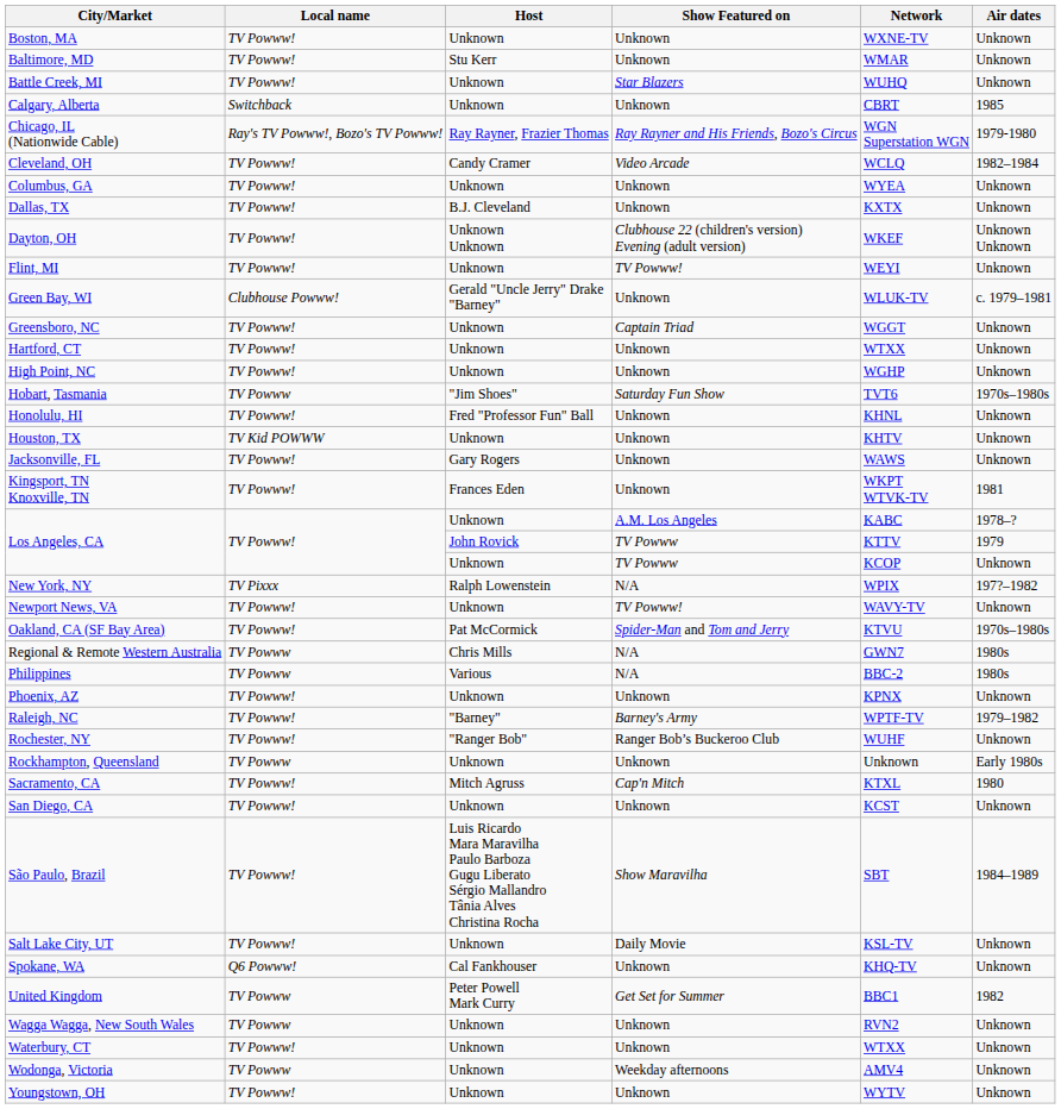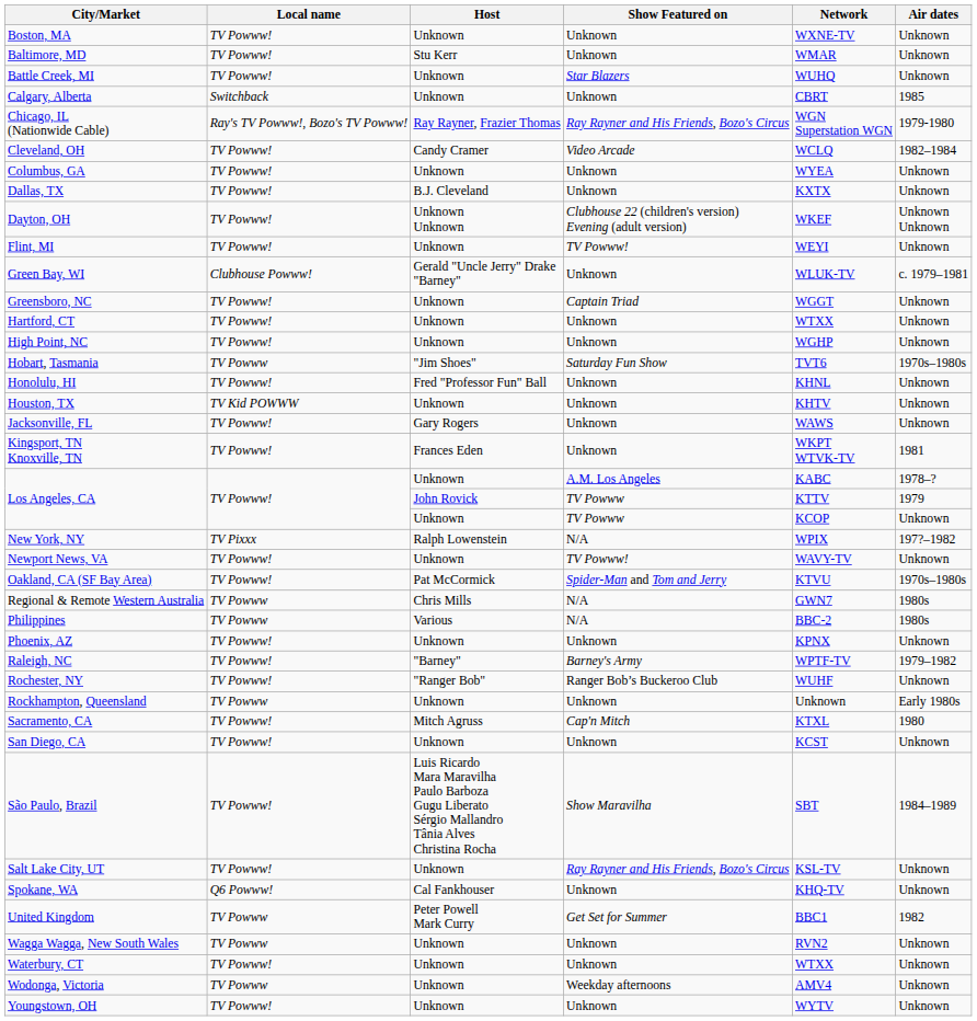Salt Lake City, UT | Show Featured on: Daily Movie -> Ray Rayner and His Friends, Bozo's Circus
